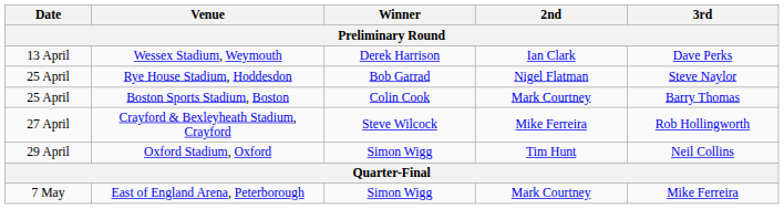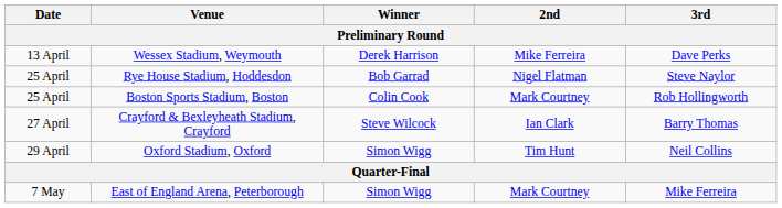Wessex Stadium, Weymouth | 2nd: Ian Clark -> Mike Ferreira
Boston Sports Stadium, Boston | 3rd: Barry Thomas -> Rob Hollingworth
Crayford & Bexleyheath Stadium, Crayford | 2nd: Mike Ferreira -> Ian Clark
Crayford & Bexleyheath Stadium, Crayford | 3rd: Rob Hollingworth -> Barry Thomas
